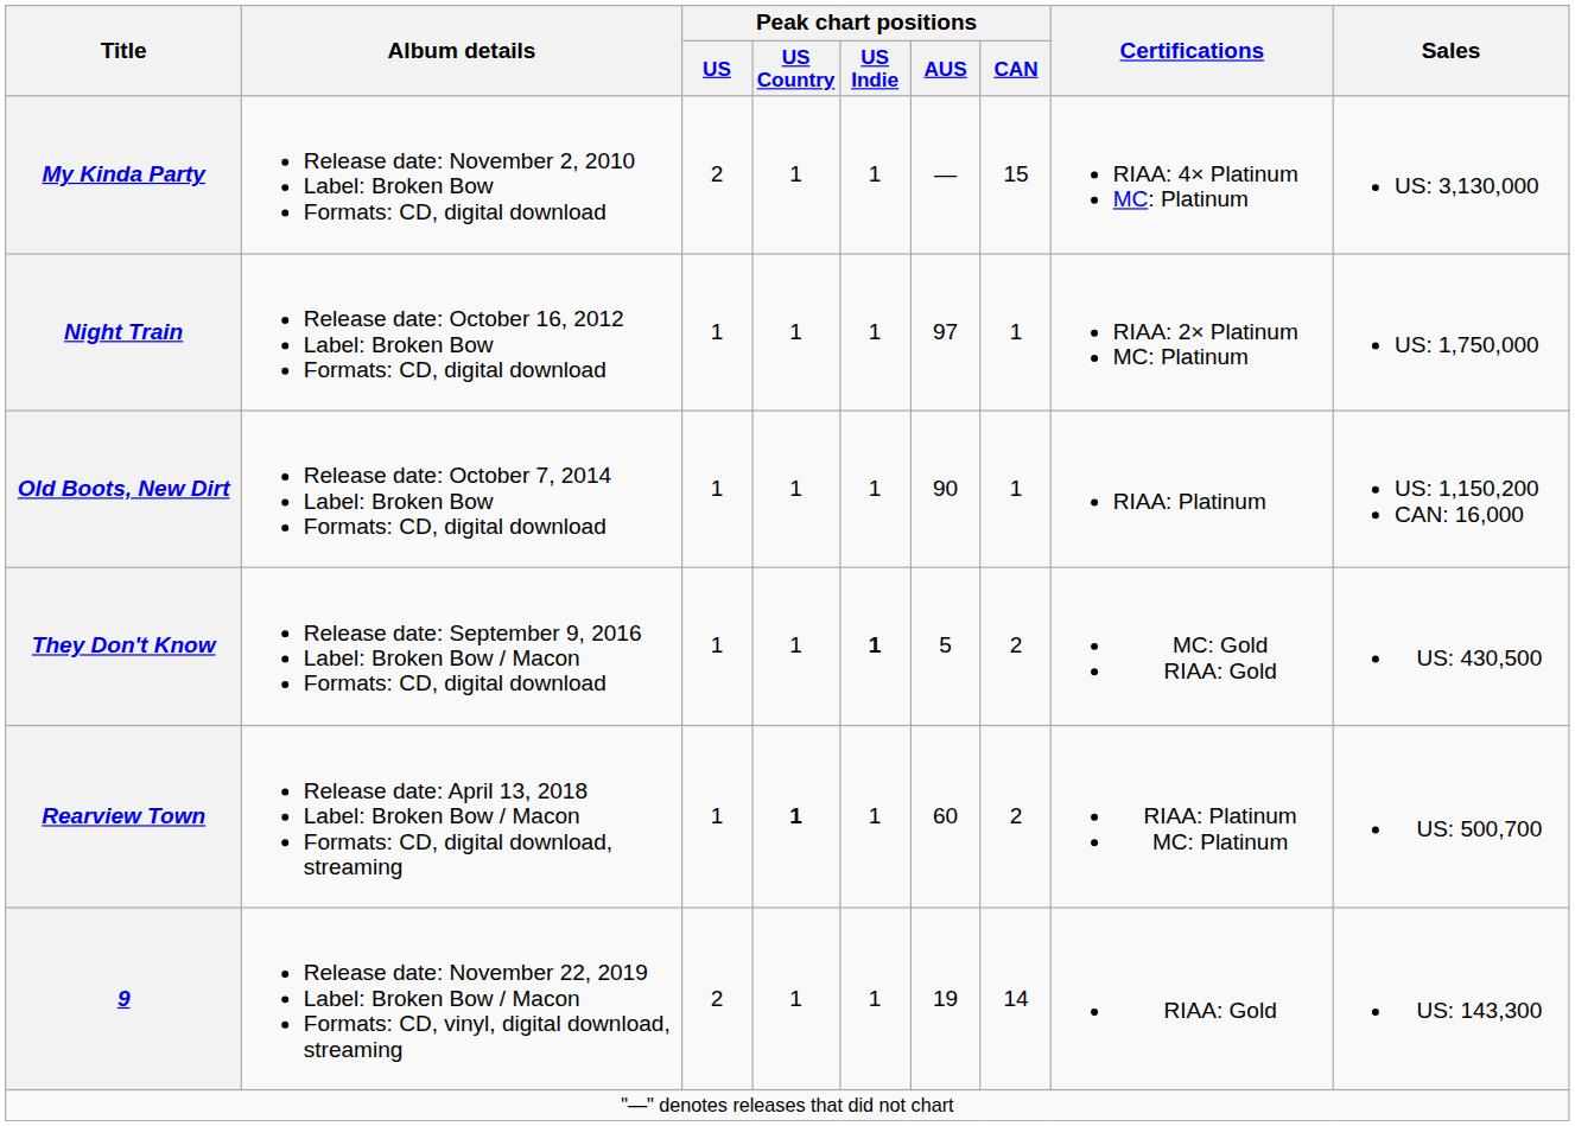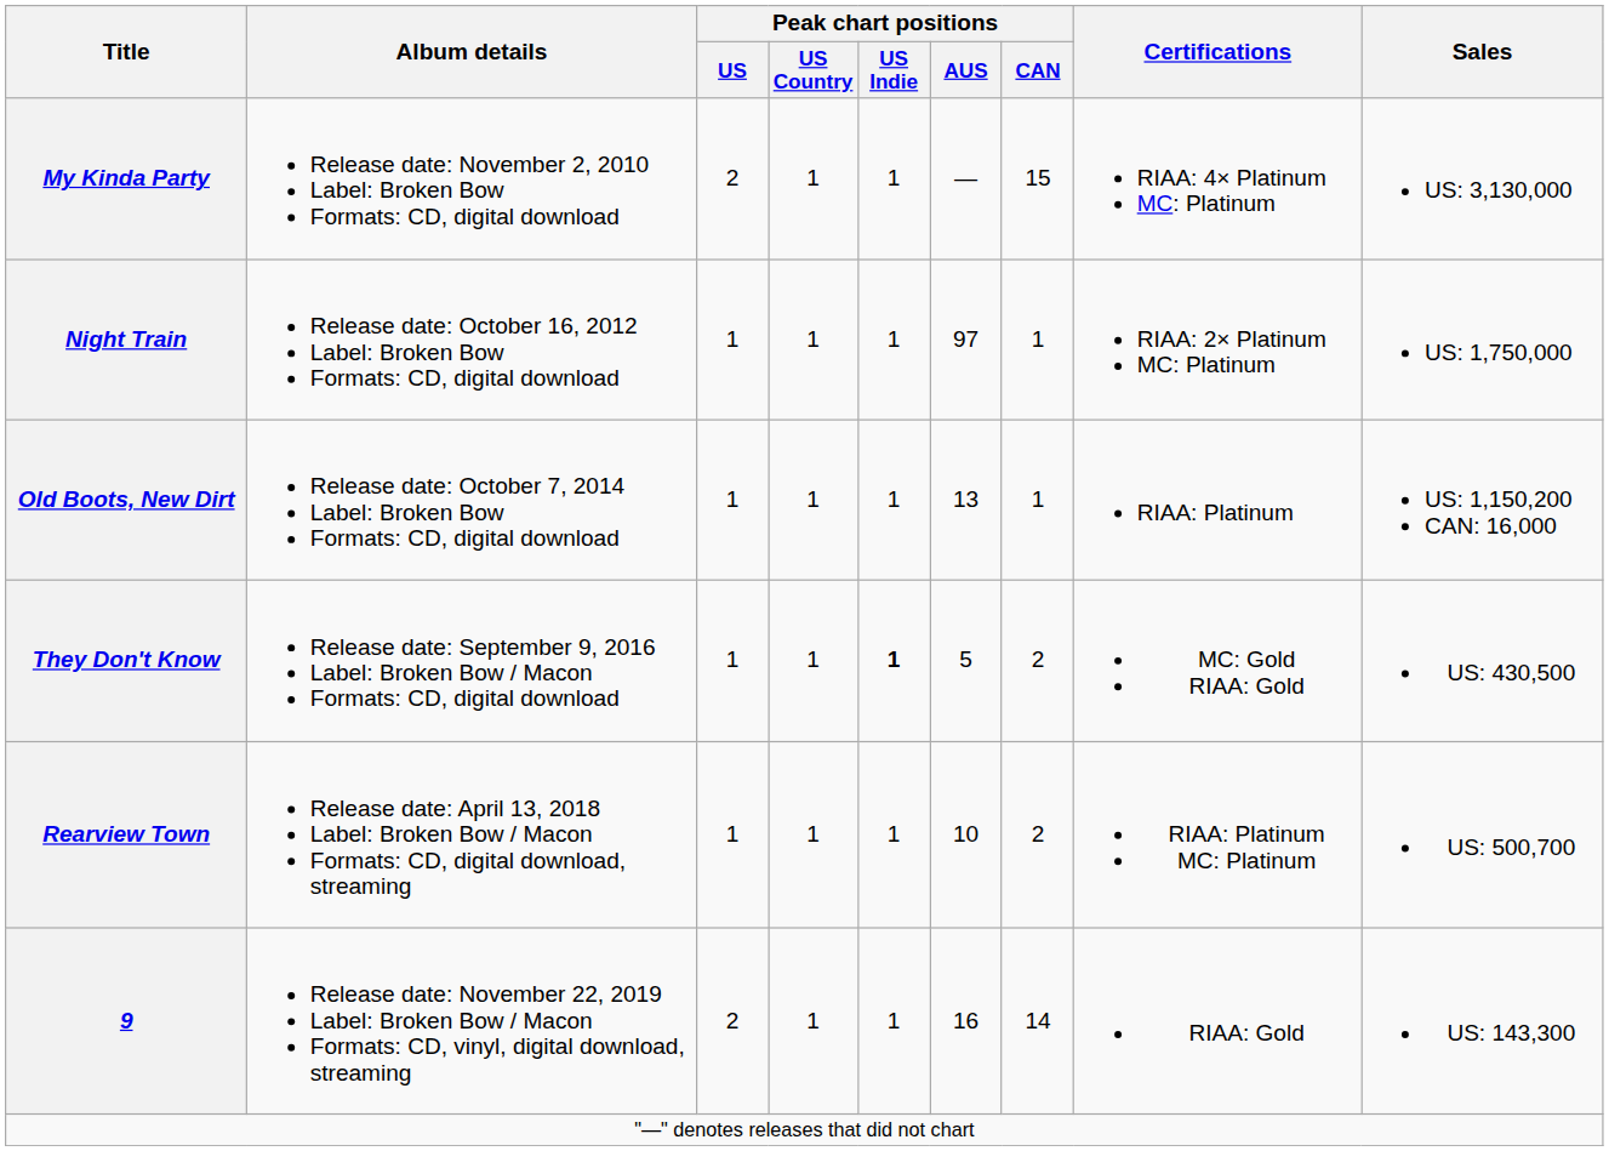Old Boots, New Dirt | Peak chart positions / AUS: 90 -> 13
Rearview Town | Peak chart positions / US Country: bold -> normal
Rearview Town | Peak chart positions / AUS: 60 -> 10
9 | Peak chart positions / AUS: 19 -> 16
